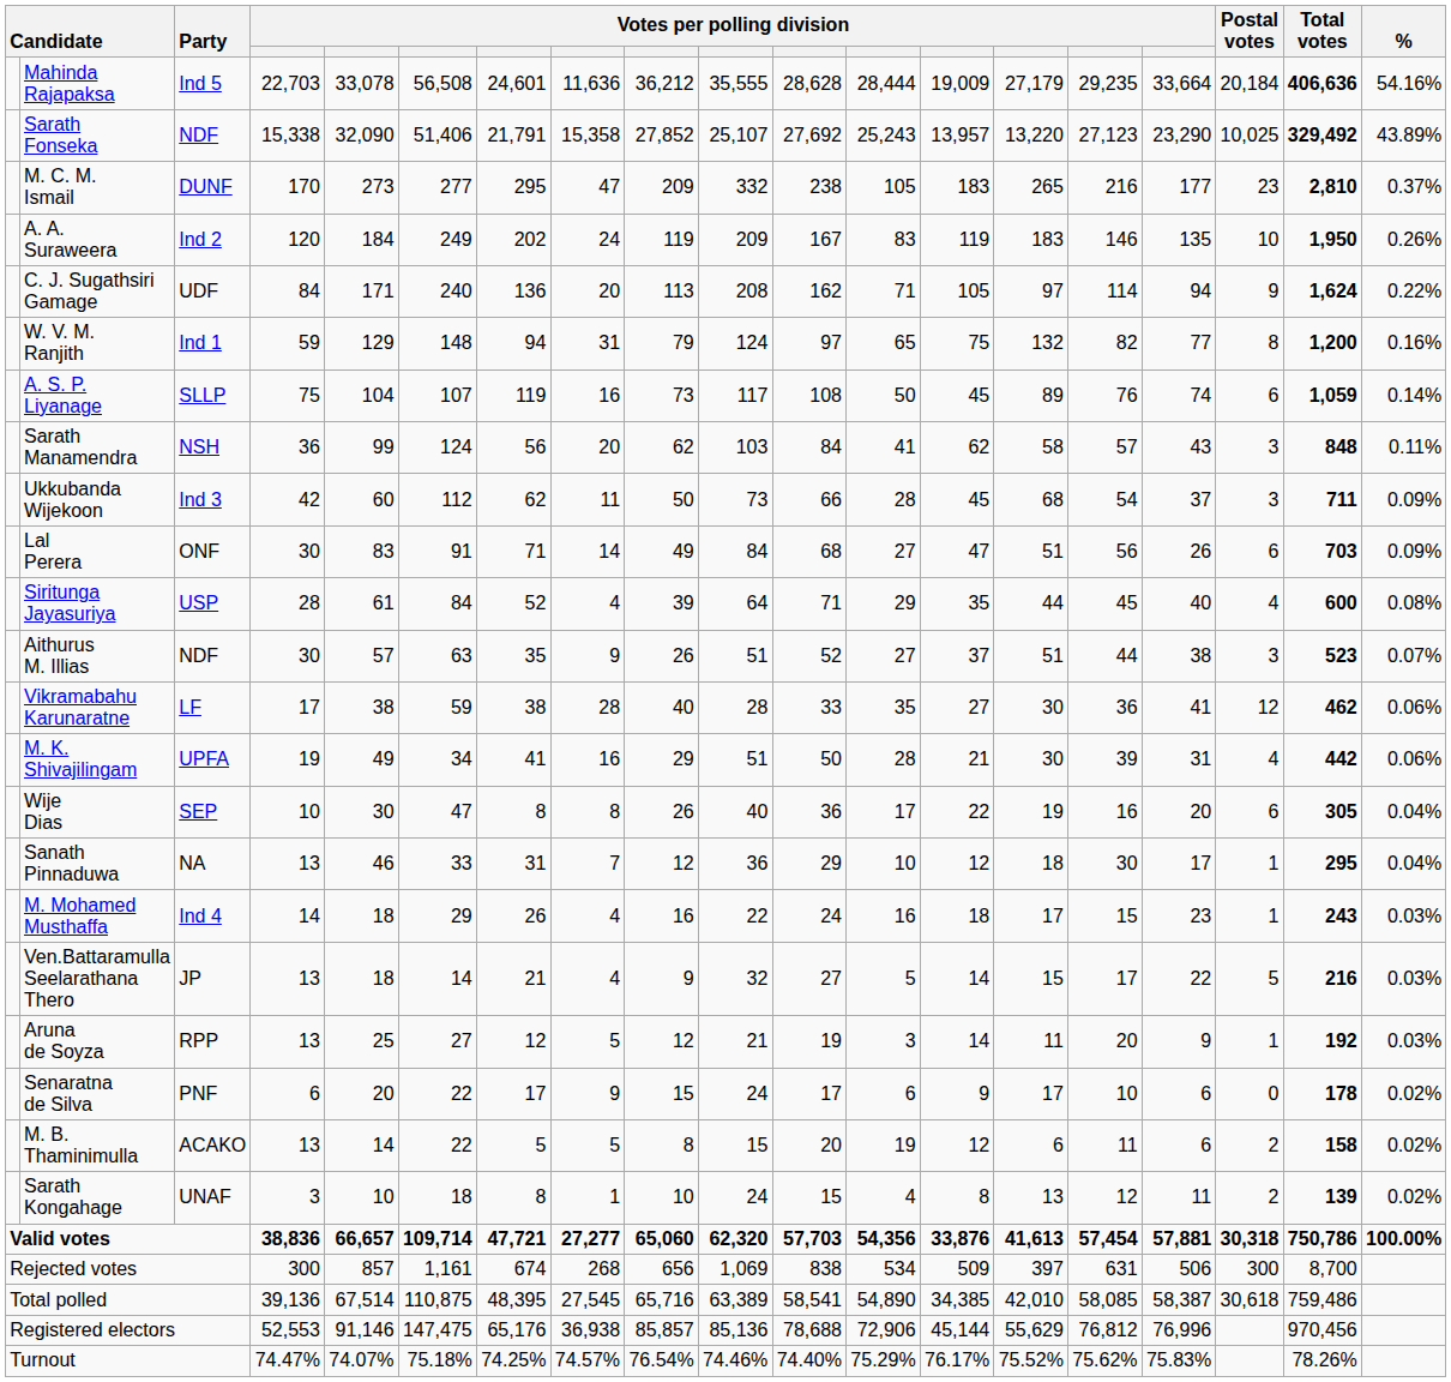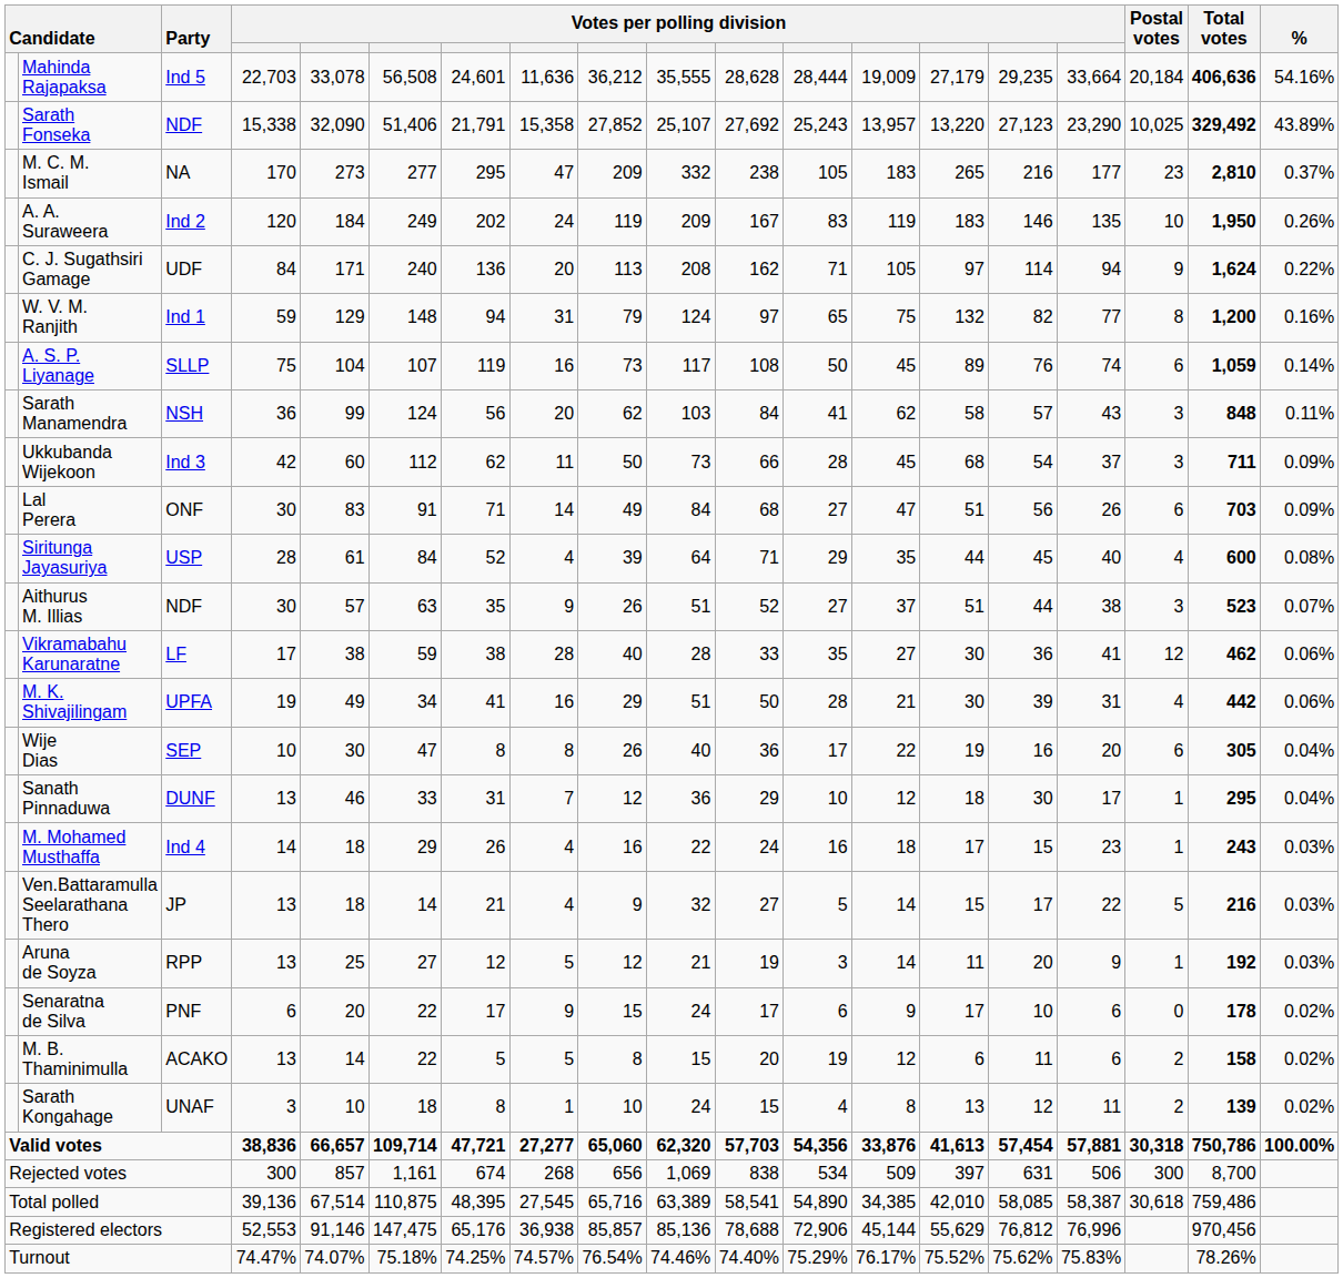M. C. M. Ismail | Party: DUNF -> NA
Sanath Pinnaduwa | Party: NA -> DUNF
